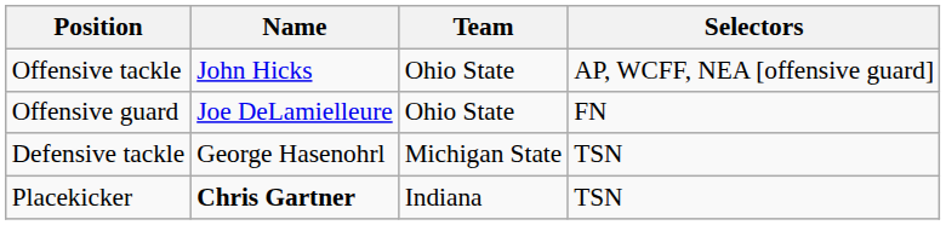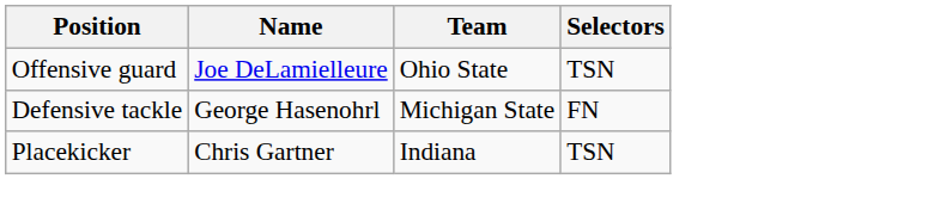- row: Offensive tackle | John Hicks | Ohio State | AP, WCFF, NEA [offensive guard]
Offensive guard | Selectors: FN -> TSN
Defensive tackle | Selectors: TSN -> FN
Placekicker | Name: bold -> normal
